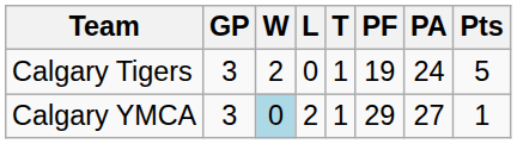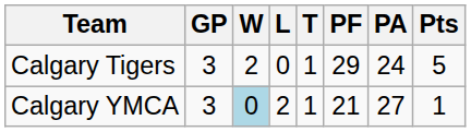Calgary Tigers | PF: 19 -> 29
Calgary YMCA | PF: 29 -> 21
